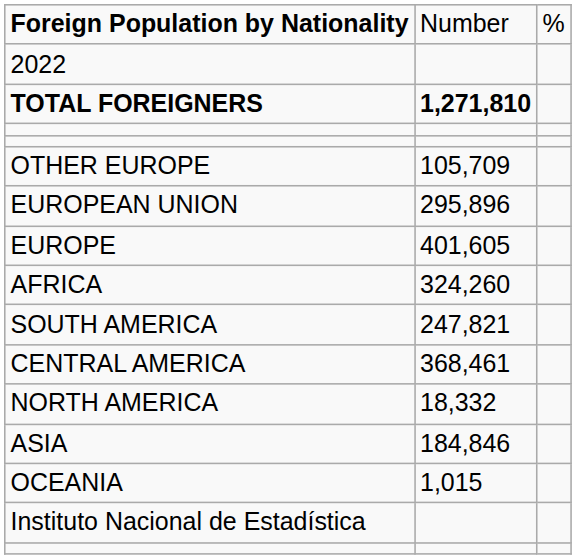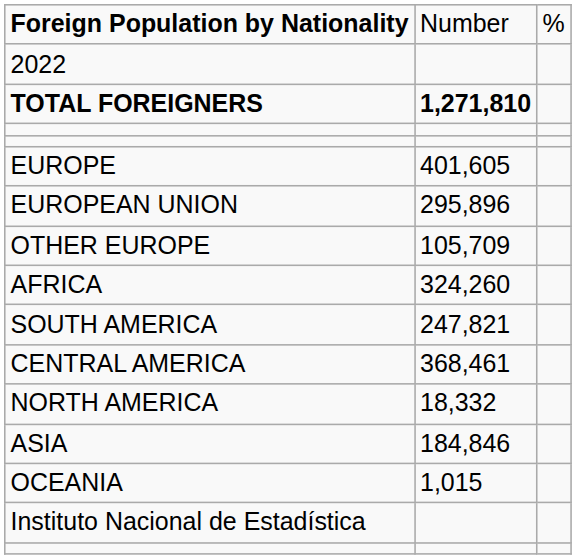rows swapped: EUROPE <-> OTHER EUROPE
